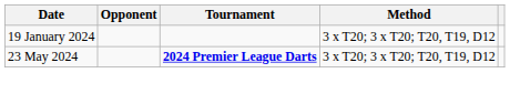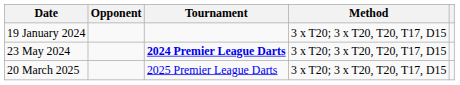19 January 2024 | Method: 3 x T20; 3 x T20; T20, T19, D12 -> 3 x T20; 3 x T20, T20, T17, D15
23 May 2024 | Method: 3 x T20; 3 x T20; T20, T19, D12 -> 3 x T20; 3 x T20, T20, T17, D15
+ row: 20 March 2025 | 2025 Premier League Darts | 3 x T20; 3 x T20, T20, T17, D15
